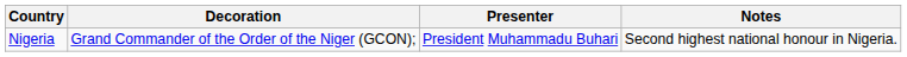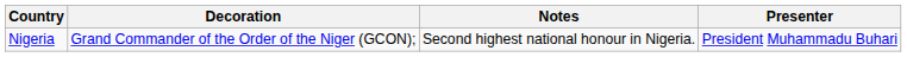columns swapped: Presenter <-> Notes
